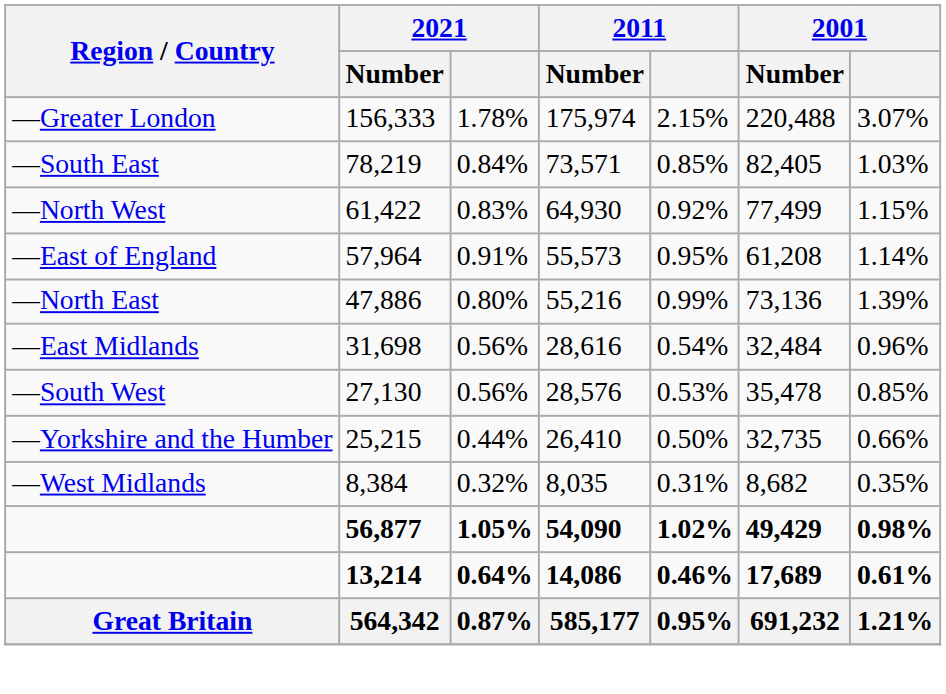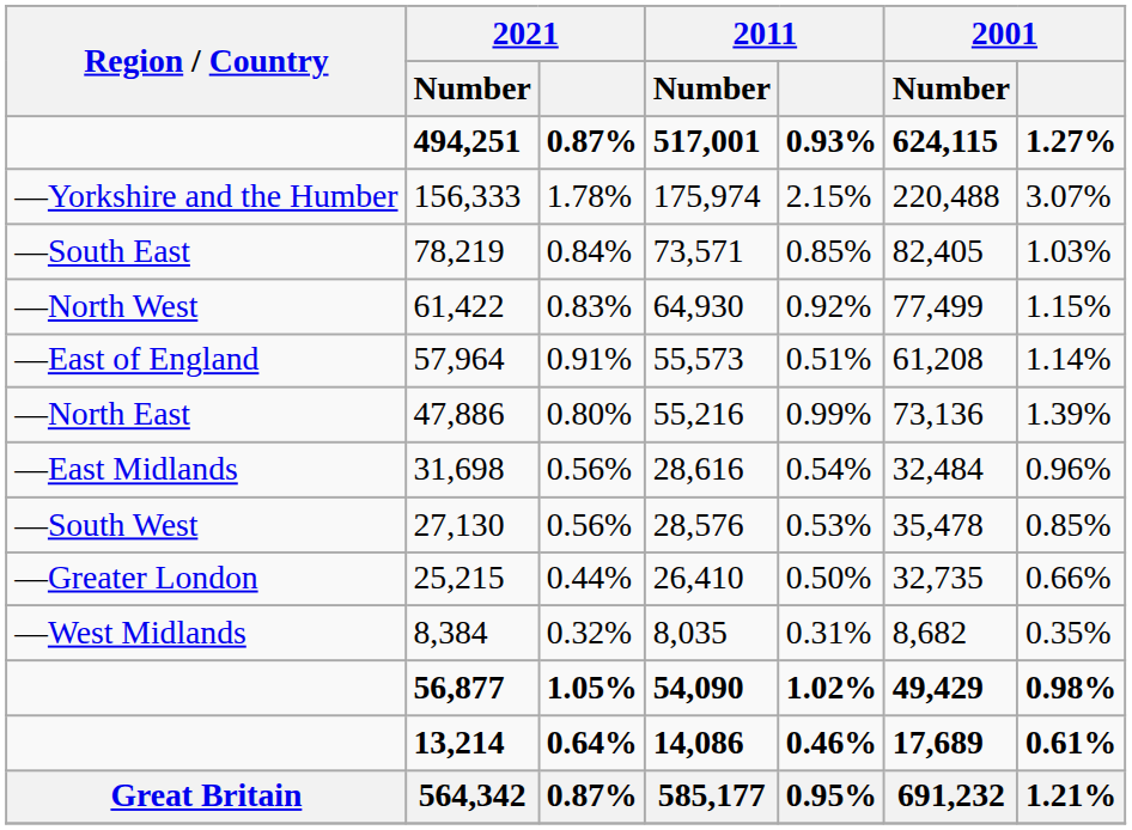+ row: 494,251 | 0.87% | 517,001 | 0.93% | 624,115 | 1.27%
156,333 | Region / Country: —Greater London -> —Yorkshire and the Humber
57,964 | 2011: 0.95% -> 0.51%
25,215 | Region / Country: —Yorkshire and the Humber -> —Greater London
